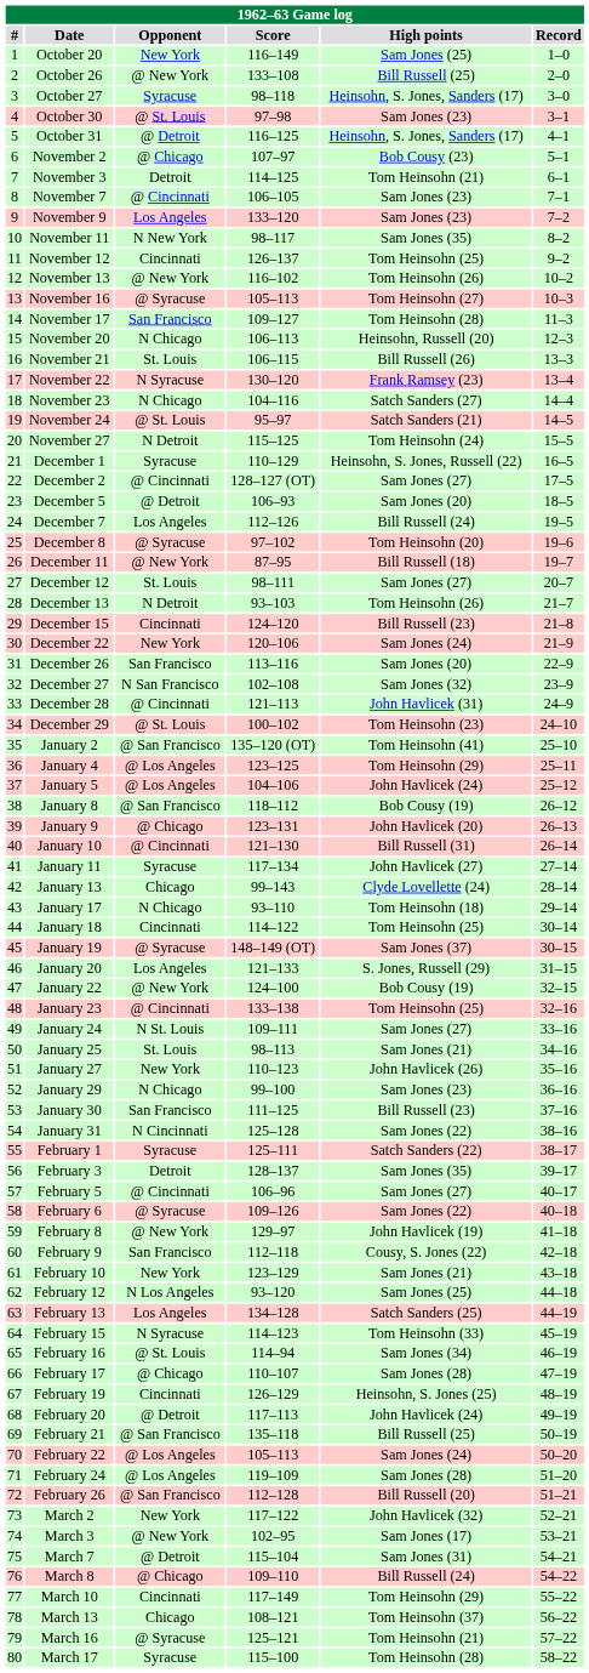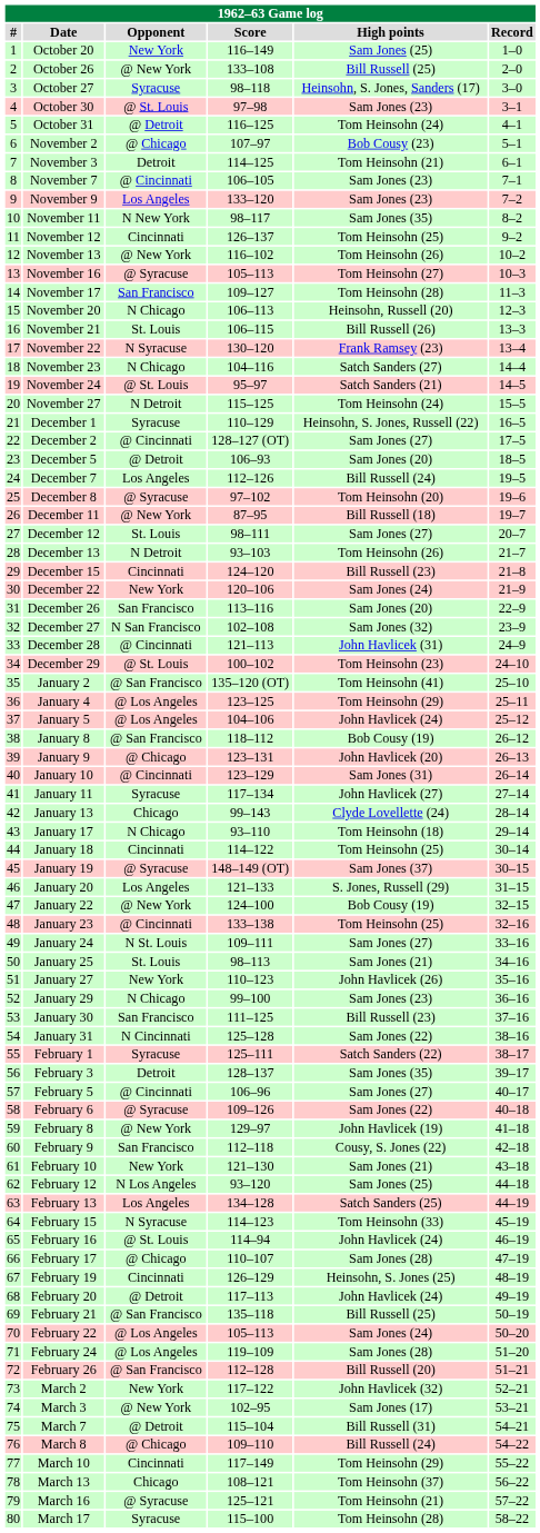October 31 | High points: Heinsohn, S. Jones, Sanders (17) -> Tom Heinsohn (24)
January 10 | Score: 121–130 -> 123–129
January 10 | High points: Bill Russell (31) -> Sam Jones (31)
February 10 | Score: 123–129 -> 121–130
February 16 | High points: Sam Jones (34) -> John Havlicek (24)
March 7 | High points: Sam Jones (31) -> Bill Russell (31)
